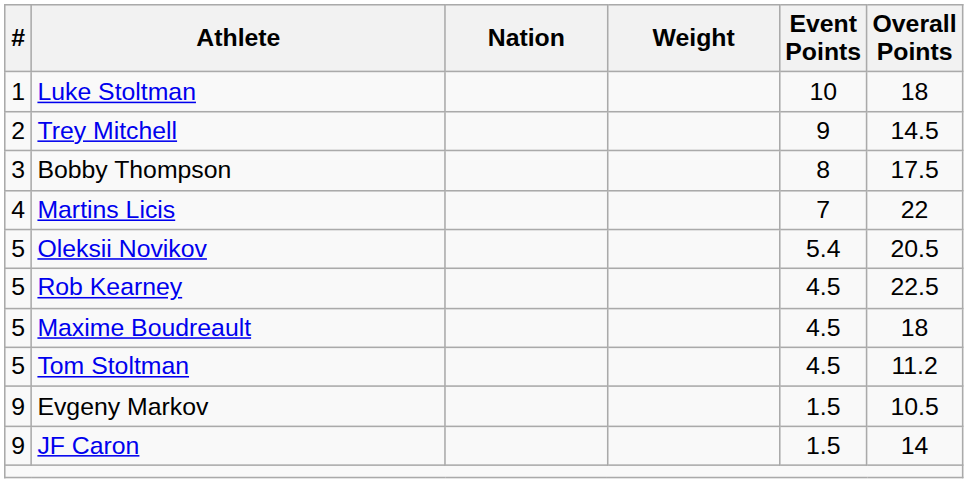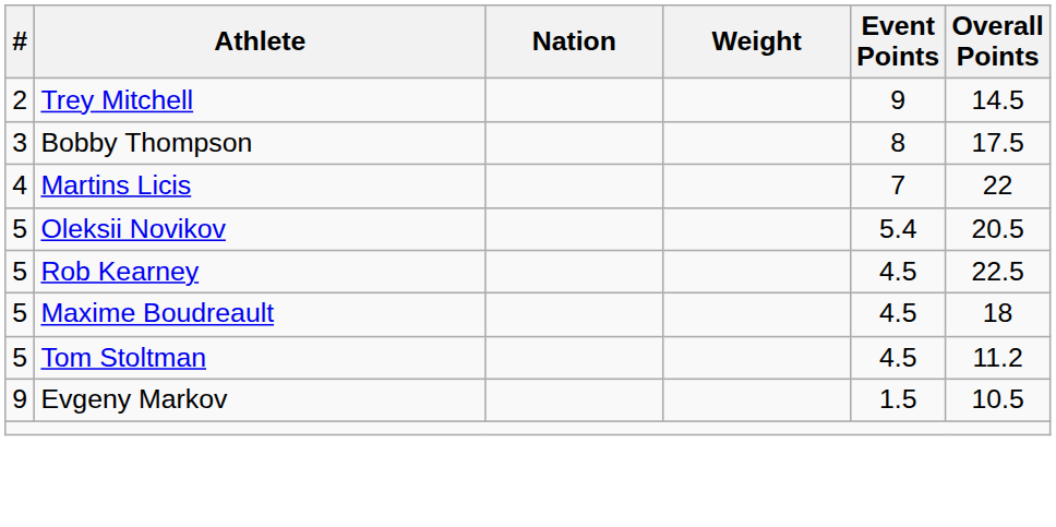- row: 1 | Luke Stoltman | 10 | 18
- row: 9 | JF Caron | 1.5 | 14
